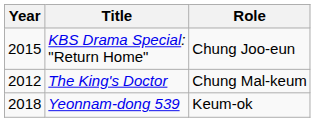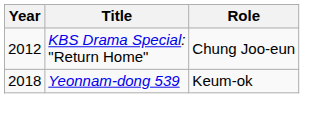KBS Drama Special: "Return Home" | Year: 2015 -> 2012
- row: 2012 | The King's Doctor | Chung Mal-keum
